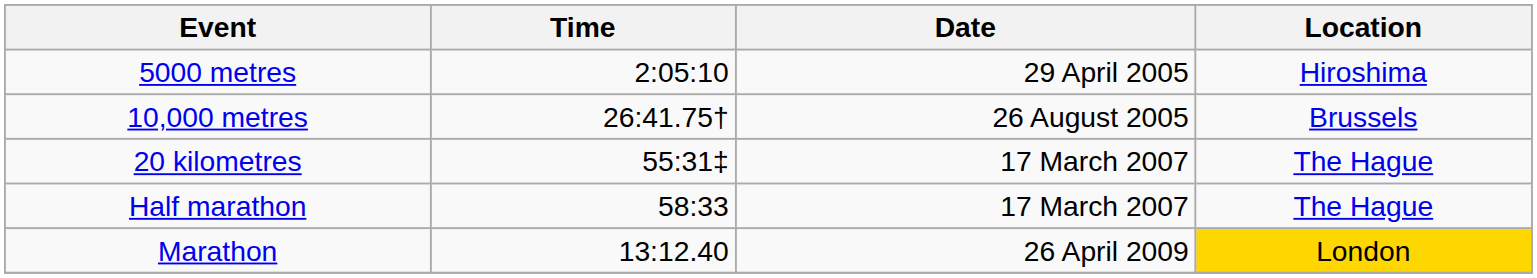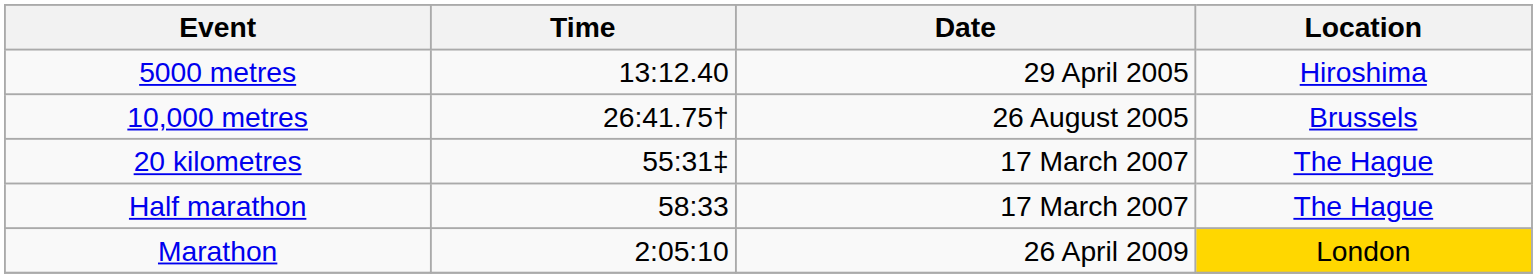5000 metres | Time: 2:05:10 -> 13:12.40
Marathon | Time: 13:12.40 -> 2:05:10
